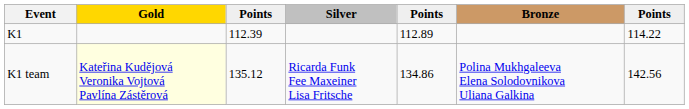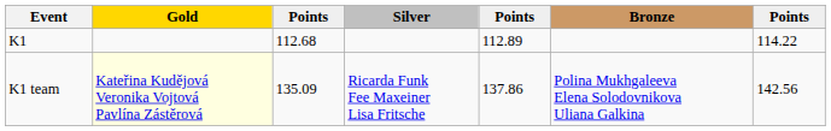K1 | column 3: 112.39 -> 112.68
K1 team | column 3: 135.12 -> 135.09
K1 team | column 5: 134.86 -> 137.86
